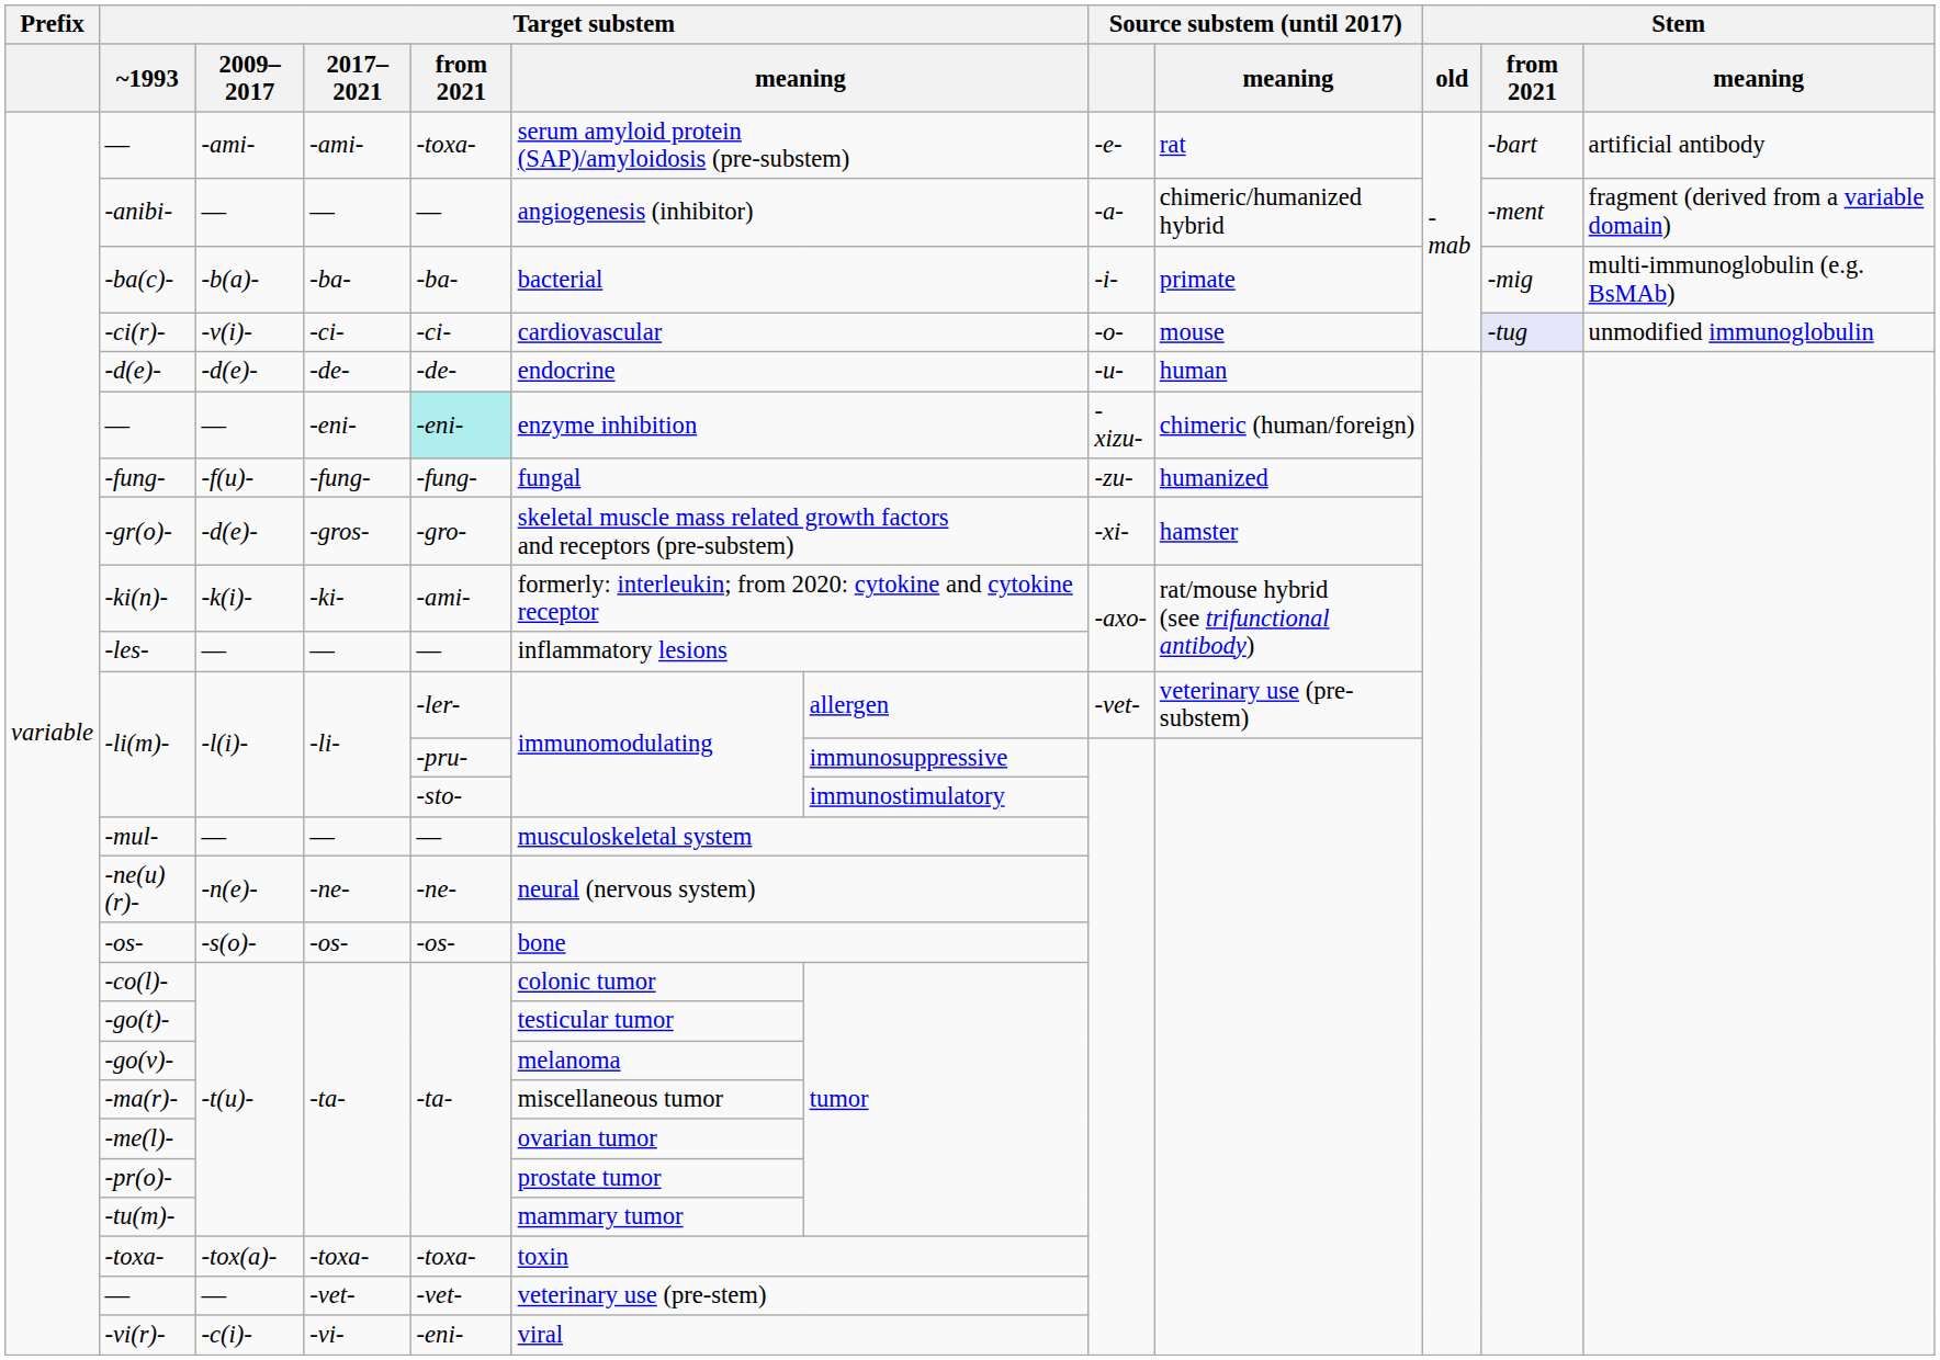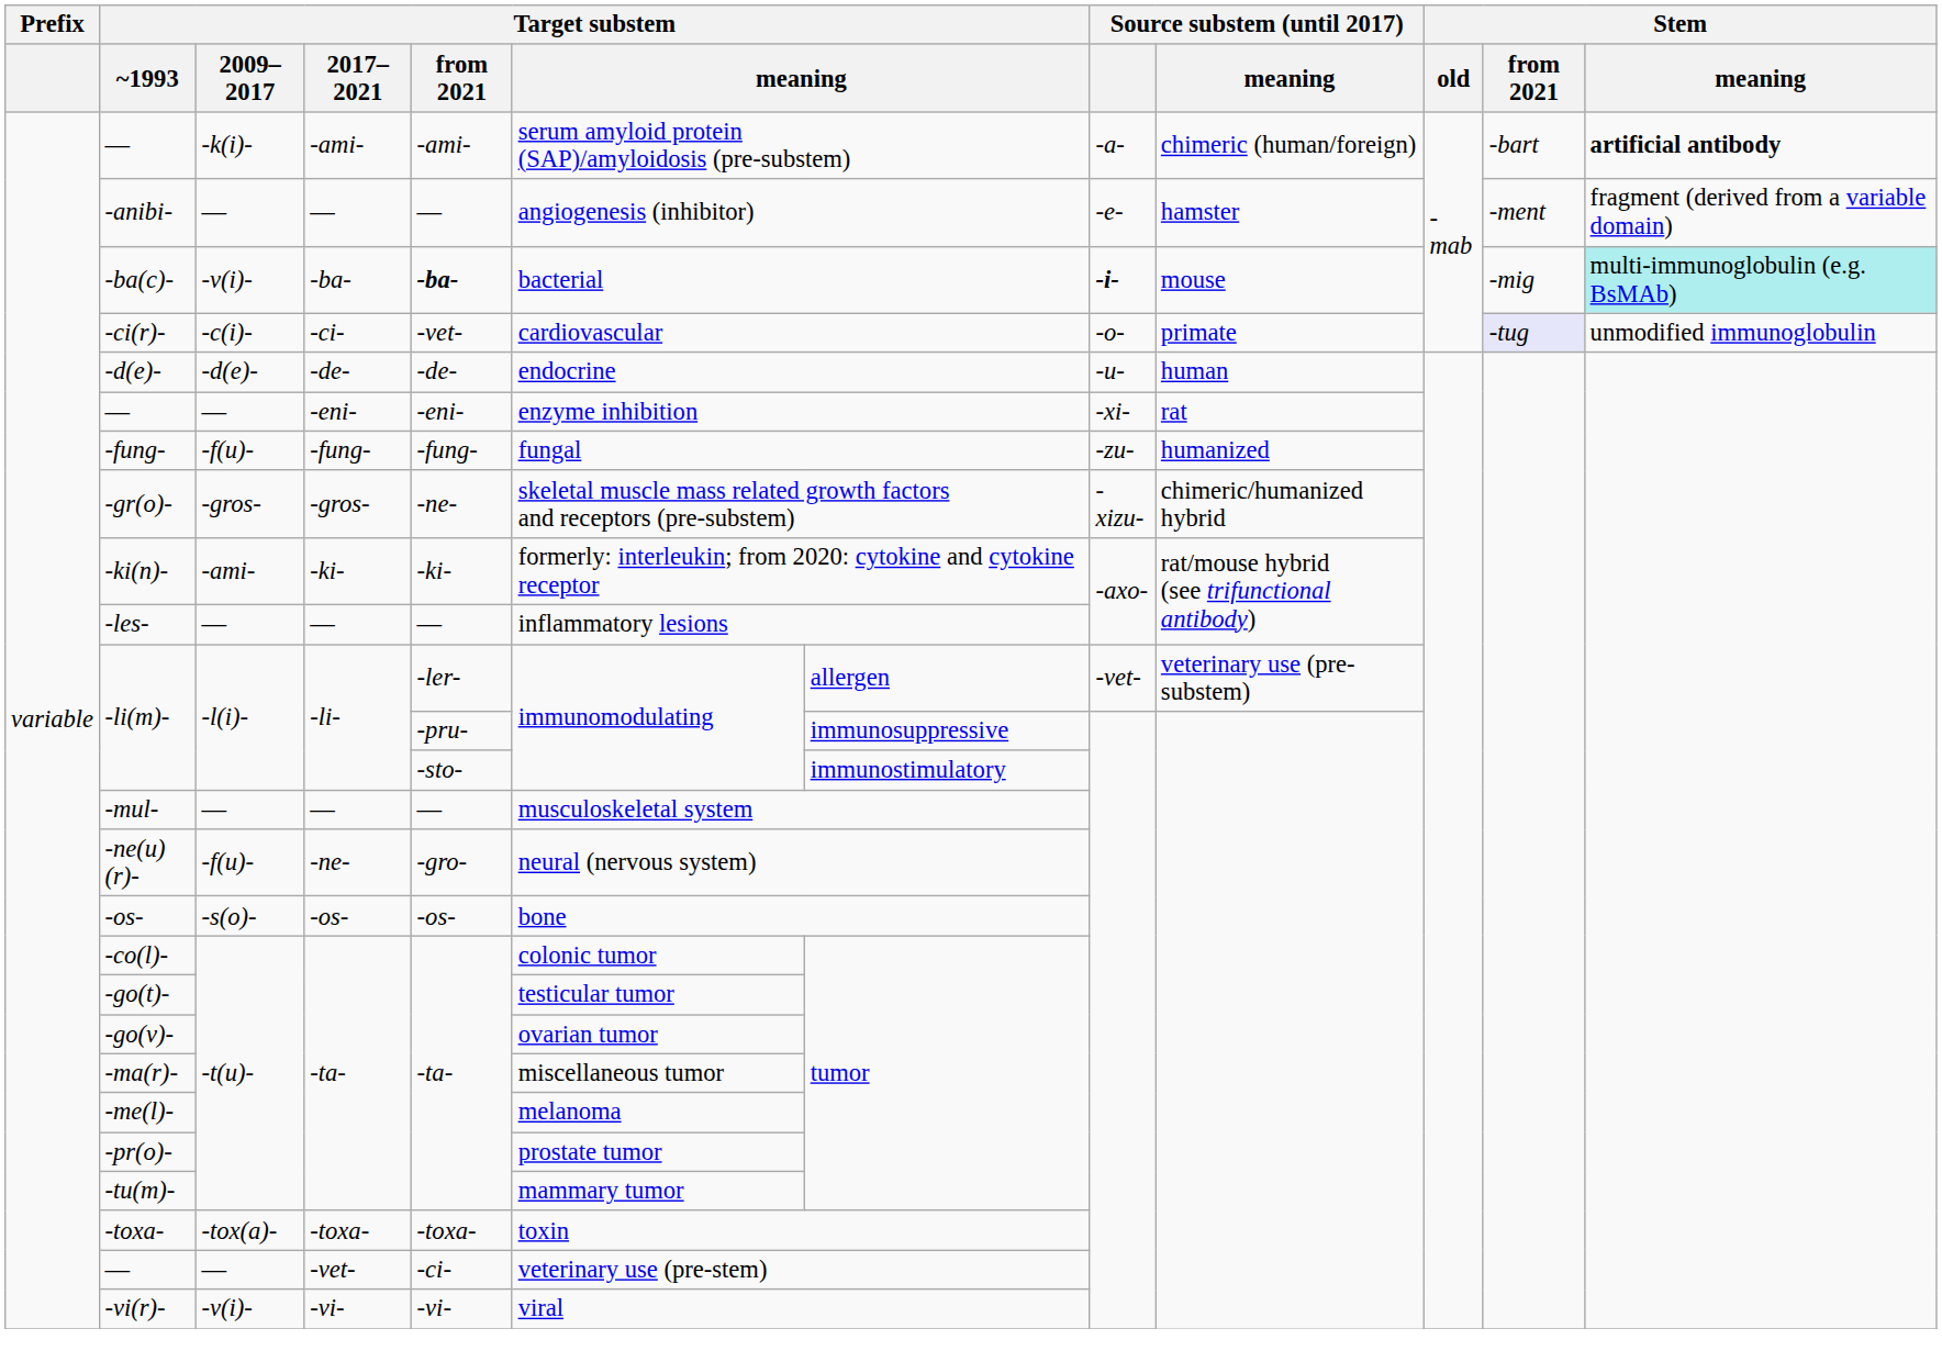— / -ami- | Target substem / 2009–2017: -ami- -> -k(i)-
— / -ami- | Target substem / from 2021: -toxa- -> -ami-
— / -ami- | Source substem (until 2017): -e- -> -a-
— / -ami- | Source substem (until 2017) / meaning: rat -> chimeric (human/foreign)
— / -ami- | Stem / meaning: normal -> bold
-anibi- | Source substem (until 2017): -a- -> -e-
-anibi- | Source substem (until 2017) / meaning: chimeric/humanized hybrid -> hamster
-ba(c)- | Target substem / 2009–2017: -b(a)- -> -v(i)-
-ba(c)- | Target substem / from 2021: normal -> bold
-ba(c)- | Source substem (until 2017): normal -> bold
-ba(c)- | Source substem (until 2017) / meaning: primate -> mouse
-ba(c)- | Stem / meaning: no background -> paleturquoise background
-ci(r)- | Target substem / 2009–2017: -v(i)- -> -c(i)-
-ci(r)- | Target substem / from 2021: -ci- -> -vet-
-ci(r)- | Source substem (until 2017) / meaning: mouse -> primate
— / -eni- | Target substem / from 2021: paleturquoise background -> no background
— / -eni- | Source substem (until 2017): -xizu- -> -xi-
— / -eni- | Source substem (until 2017) / meaning: chimeric (human/foreign) -> rat
-gr(o)- | Target substem / 2009–2017: -d(e)- -> -gros-
-gr(o)- | Target substem / from 2021: -gro- -> -ne-
-gr(o)- | Source substem (until 2017): -xi- -> -xizu-
-gr(o)- | Source substem (until 2017) / meaning: hamster -> chimeric/humanized hybrid
-ki(n)- | Target substem / 2009–2017: -k(i)- -> -ami-
-ki(n)- | Target substem / from 2021: -ami- -> -ki-
-ne(u)(r)- | Target substem / 2009–2017: -n(e)- -> -f(u)-
-ne(u)(r)- | Target substem / from 2021: -ne- -> -gro-
-go(v)- | column 6: melanoma -> ovarian tumor
-me(l)- | column 6: ovarian tumor -> melanoma
— / -vet- | Target substem / from 2021: -vet- -> -ci-
-vi(r)- | Target substem / 2009–2017: -c(i)- -> -v(i)-
-vi(r)- | Target substem / from 2021: -eni- -> -vi-
